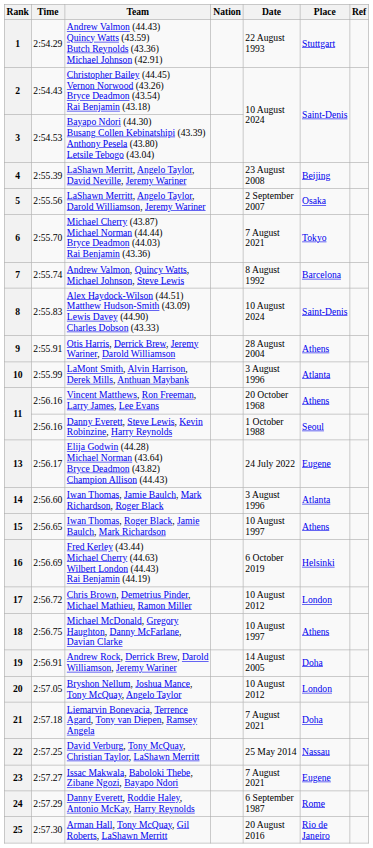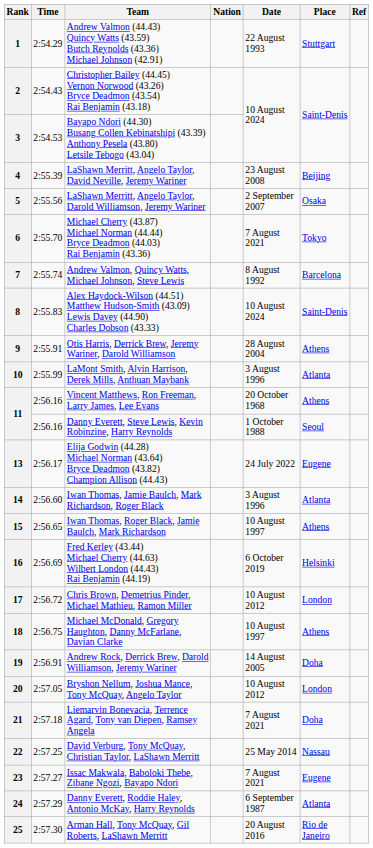24 | Place: Rome -> Atlanta
